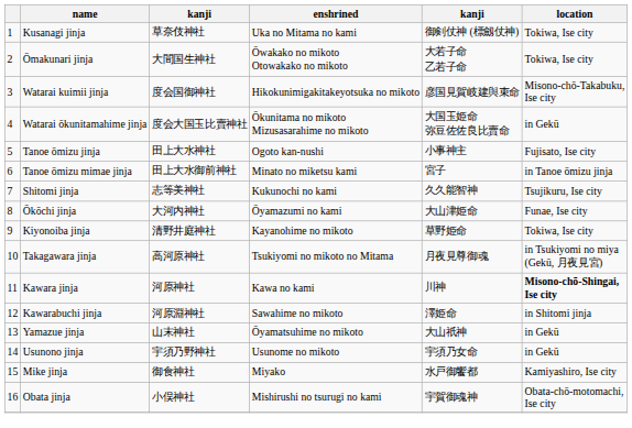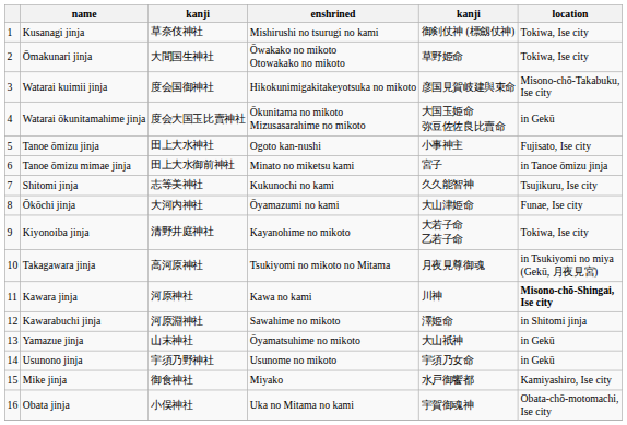Kusanagi jinja | enshrined: Uka no Mitama no kami -> Mishirushi no tsurugi no kami
Ōmakunari jinja | column 5: 大若子命 乙若子命 -> 草野姫命
Kiyonoiba jinja | column 5: 草野姫命 -> 大若子命 乙若子命
Obata jinja | enshrined: Mishirushi no tsurugi no kami -> Uka no Mitama no kami
